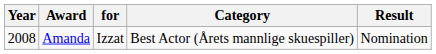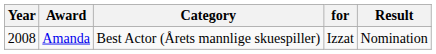columns swapped: Category <-> for
